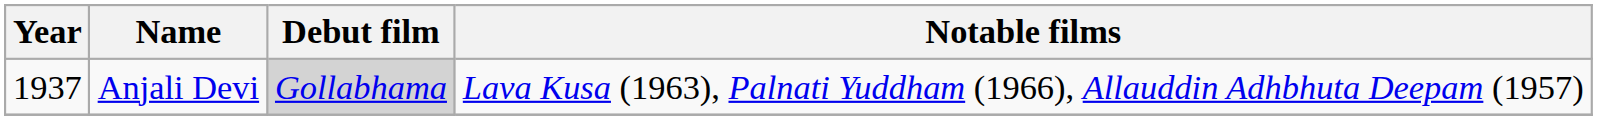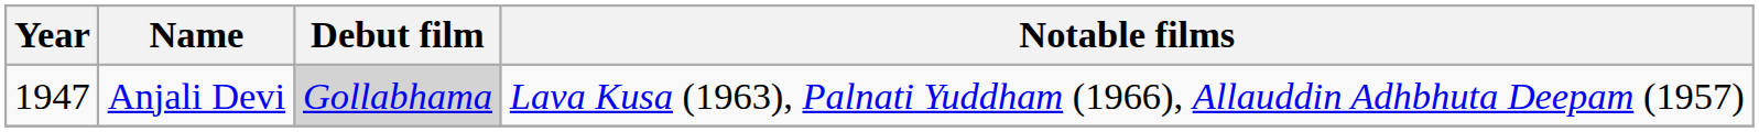Anjali Devi | Year: 1937 -> 1947
